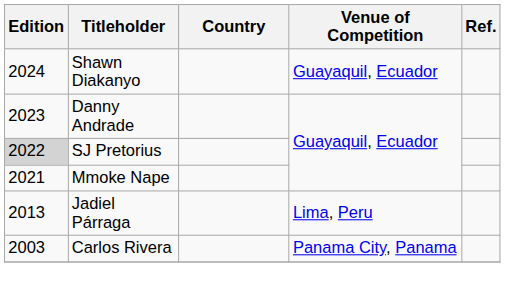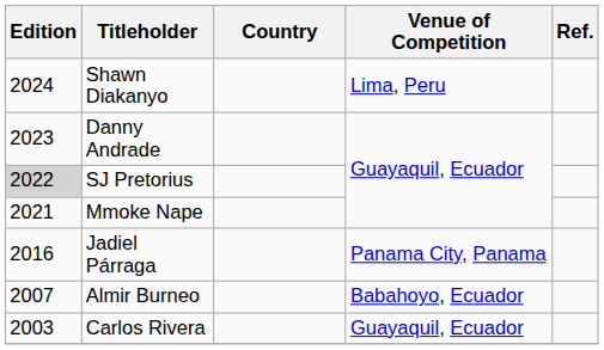Shawn Diakanyo | Venue of Competition: Guayaquil, Ecuador -> Lima, Peru
Jadiel Párraga | Edition: 2013 -> 2016
Jadiel Párraga | Venue of Competition: Lima, Peru -> Panama City, Panama
+ row: 2007 | Almir Burneo | Babahoyo, Ecuador
Carlos Rivera | Venue of Competition: Panama City, Panama -> Guayaquil, Ecuador
